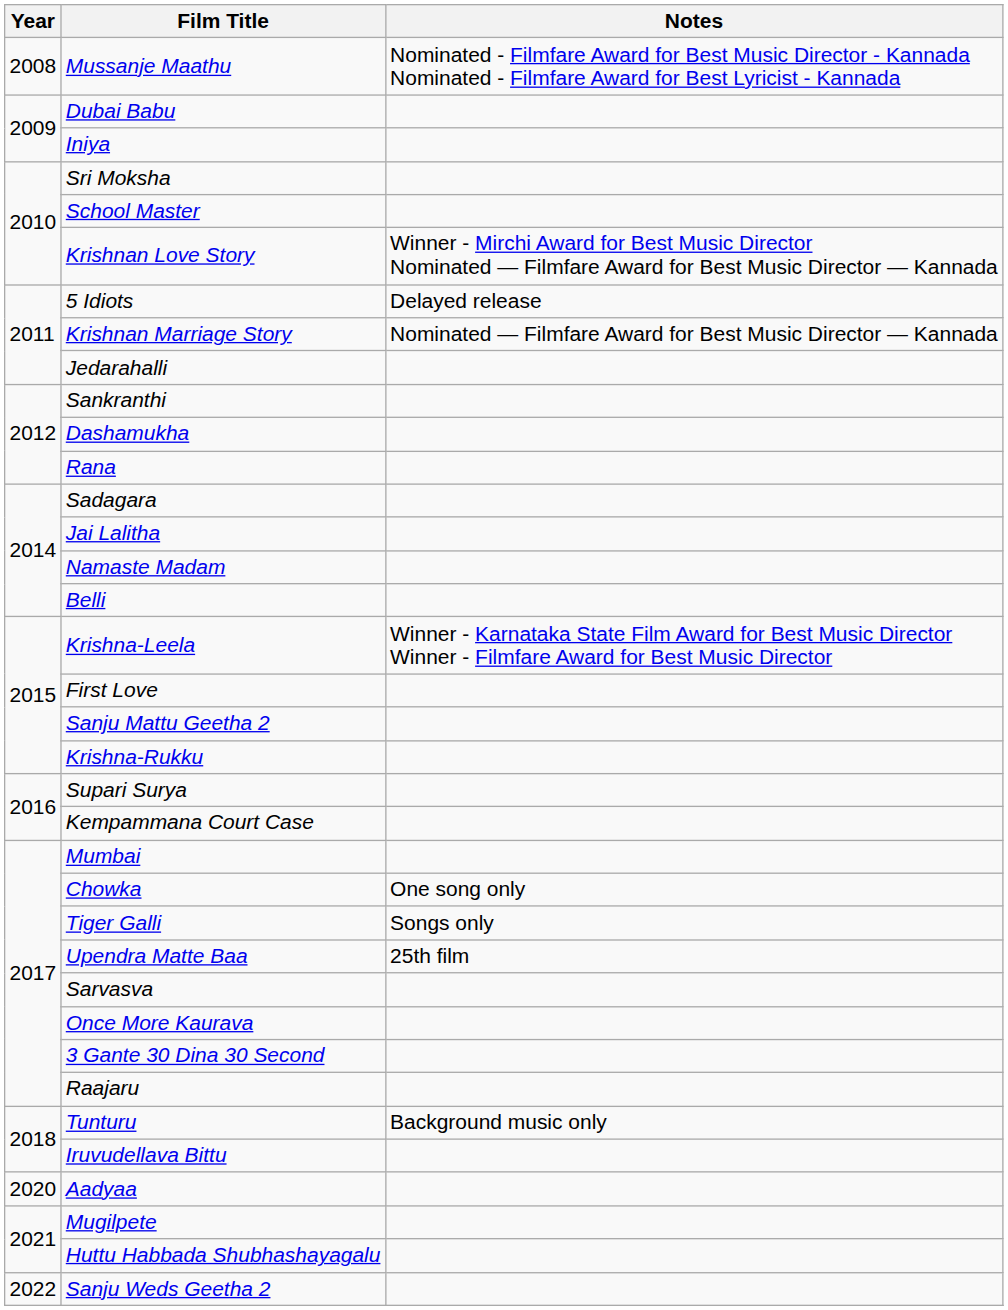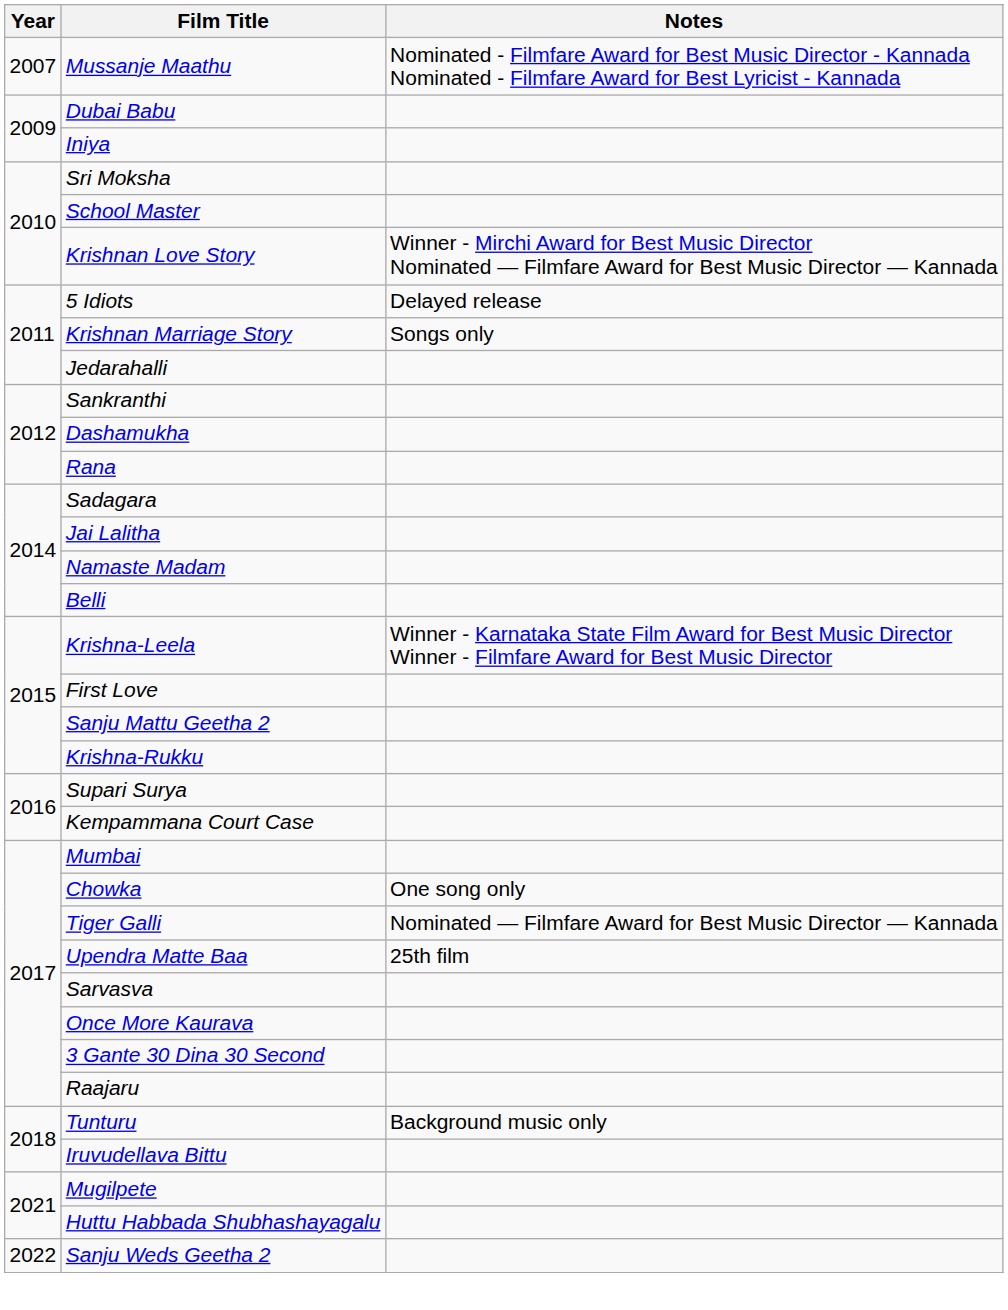Mussanje Maathu | Year: 2008 -> 2007
Krishnan Marriage Story | Notes: Nominated — Filmfare Award for Best Music Director — Kannada -> Songs only
Tiger Galli | Notes: Songs only -> Nominated — Filmfare Award for Best Music Director — Kannada
- row: 2020 | Aadyaa
